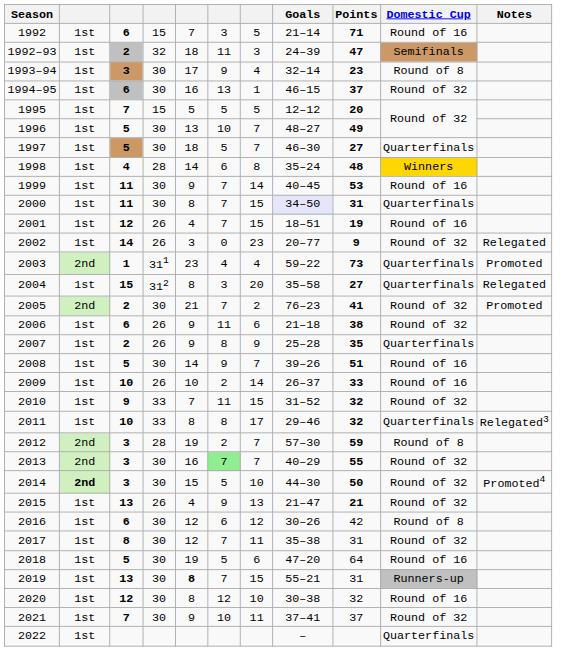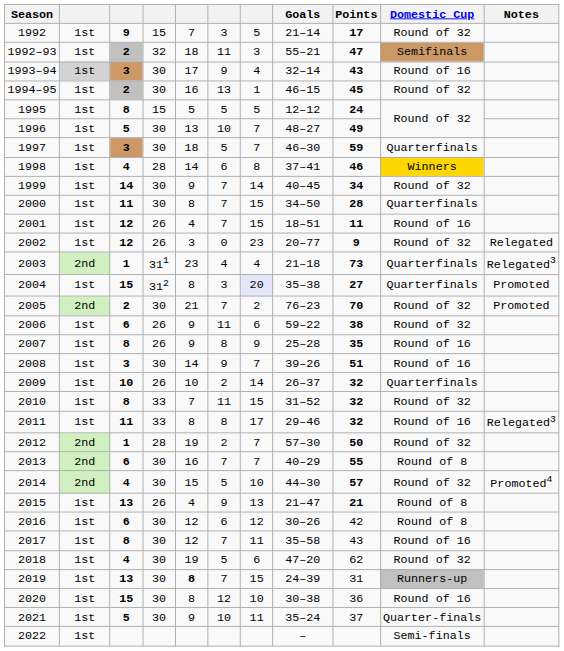1992 | column 3: 6 -> 9
1992 | Points: 71 -> 17
1992 | Domestic Cup: Round of 16 -> Round of 32
1992–93 | Goals: 24–39 -> 55–21
1993–94 | column 2: no background -> lightgrey background
1993–94 | Points: 23 -> 43
1993–94 | Domestic Cup: Round of 8 -> Round of 16
1994–95 | column 3: 6 -> 2
1994–95 | Points: 37 -> 45
1995 | column 3: 7 -> 8
1995 | Points: 20 -> 24
1997 | column 3: 5 -> 3
1997 | Points: 27 -> 59
1998 | Goals: 35–24 -> 37–41
1998 | Points: 48 -> 46
1999 | column 3: 11 -> 14
1999 | Points: 53 -> 34
1999 | Domestic Cup: Round of 16 -> Round of 32
2000 | Goals: lavender background -> no background
2000 | Points: 31 -> 28
2001 | Points: 19 -> 11
2002 | column 3: 14 -> 12
2003 | Goals: 59–22 -> 21–18
2003 | Notes: Promoted -> Relegated3
2004 | column 7: no background -> lavender background
2004 | Goals: 35–58 -> 35–38
2004 | Notes: Relegated -> Promoted
2005 | Points: 41 -> 70
2006 | Goals: 21–18 -> 59–22
2007 | column 3: 2 -> 8
2007 | Domestic Cup: Quarterfinals -> Round of 16
2008 | column 3: 5 -> 3
2009 | Points: 33 -> 32
2009 | Domestic Cup: Round of 16 -> Quarterfinals
2010 | column 3: 9 -> 8
2011 | column 3: 10 -> 11
2011 | Domestic Cup: Quarterfinals -> Round of 16
2012 | column 3: 3 -> 1
2012 | Points: 59 -> 50
2012 | Domestic Cup: Round of 8 -> Round of 32
2013 | column 3: 3 -> 6
2013 | column 6: lightgreen background -> no background
2013 | Domestic Cup: Round of 32 -> Round of 8
2014 | column 2: bold -> normal
2014 | column 3: 3 -> 4
2014 | Points: 50 -> 57
2015 | Domestic Cup: Round of 32 -> Round of 8
2017 | Goals: 35–38 -> 35–58
2017 | Points: 31 -> 43
2017 | Domestic Cup: Round of 32 -> Round of 16
2018 | column 3: 5 -> 4
2018 | Points: 64 -> 62
2018 | Domestic Cup: Round of 16 -> Round of 32
2019 | Goals: 55–21 -> 24–39
2020 | column 3: 12 -> 15
2020 | Points: 32 -> 36
2021 | column 3: 7 -> 5
2021 | Goals: 37–41 -> 35–24
2021 | Domestic Cup: Round of 32 -> Quarter-finals
2022 | Domestic Cup: Quarterfinals -> Semi-finals
